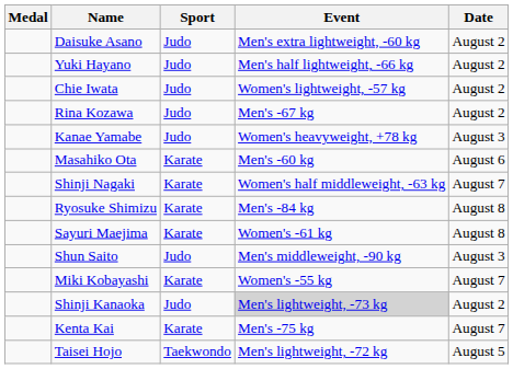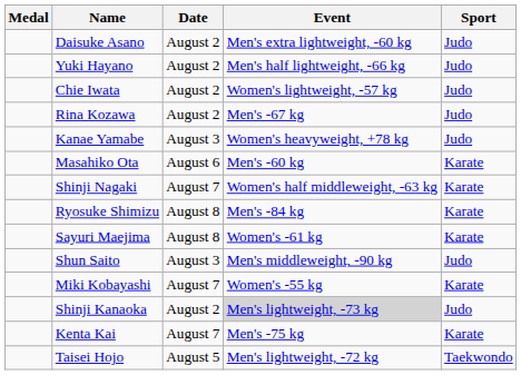columns swapped: Sport <-> Date
